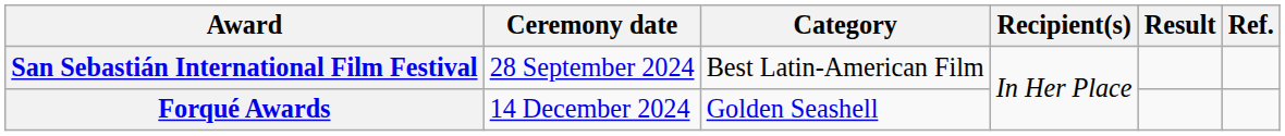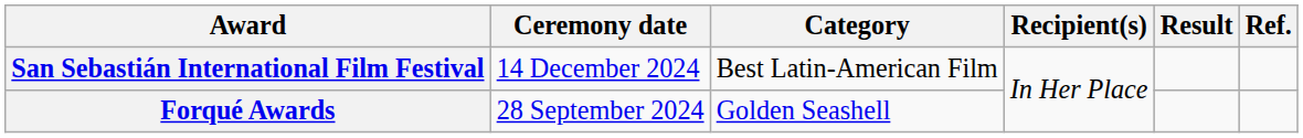San Sebastián International Film Festival | Ceremony date: 28 September 2024 -> 14 December 2024
Forqué Awards | Ceremony date: 14 December 2024 -> 28 September 2024
